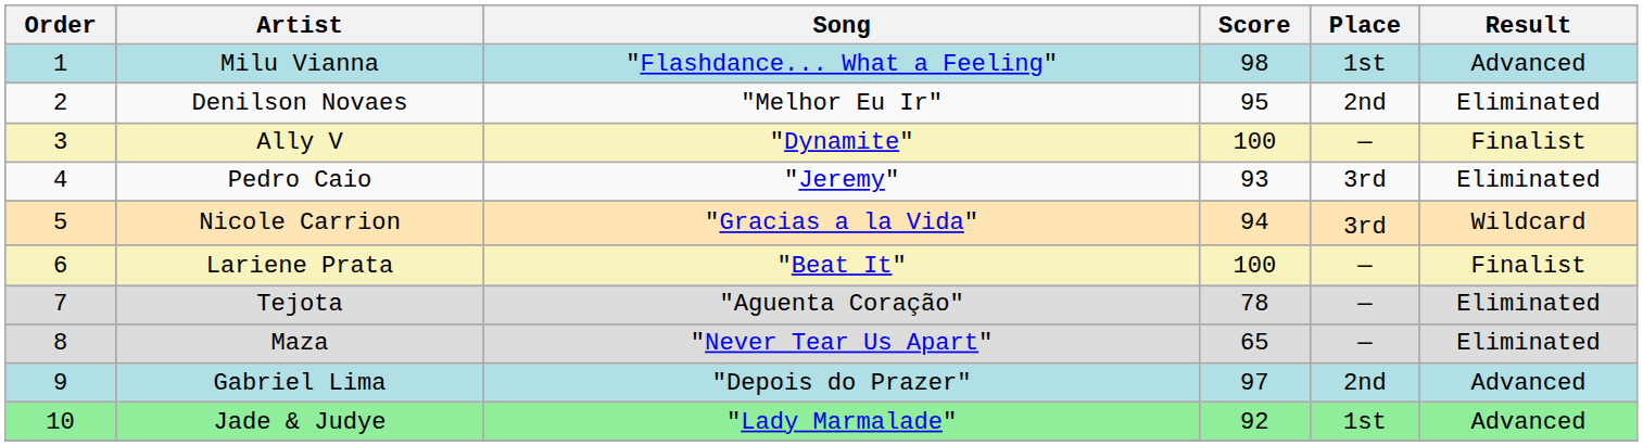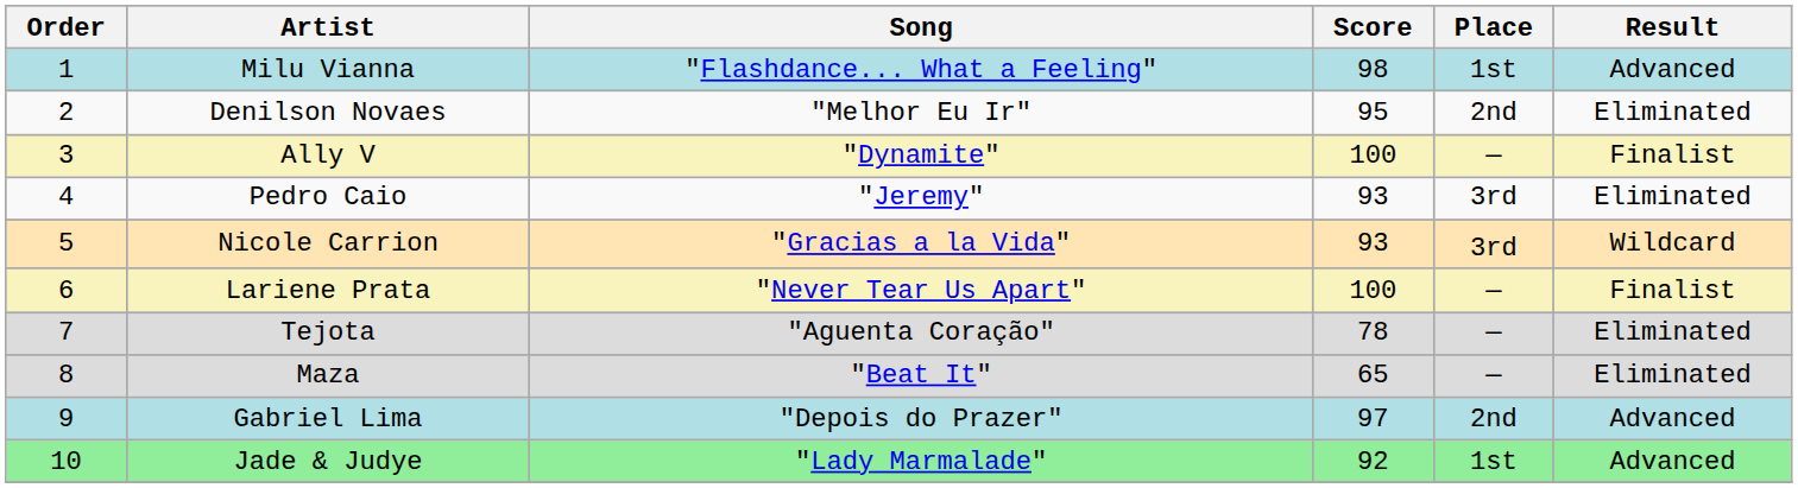Nicole Carrion | Score: 94 -> 93
Lariene Prata | Song: "Beat It" -> "Never Tear Us Apart"
Maza | Song: "Never Tear Us Apart" -> "Beat It"
